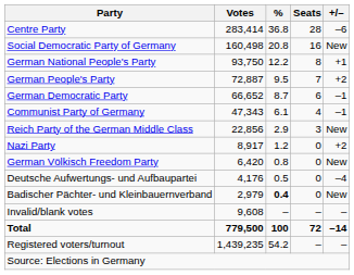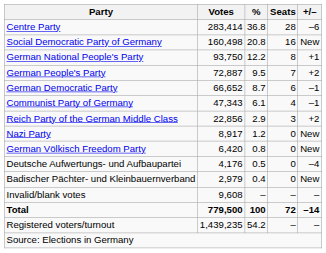Reich Party of the German Middle Class | +/–: New -> +2
Nazi Party | +/–: +2 -> New
Badischer Pächter- und Kleinbauernverband | %: bold -> normal
